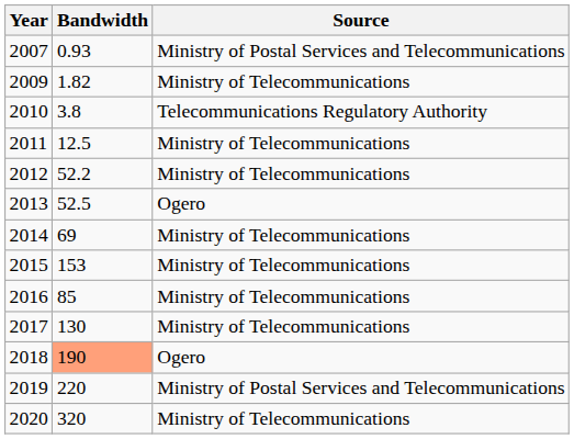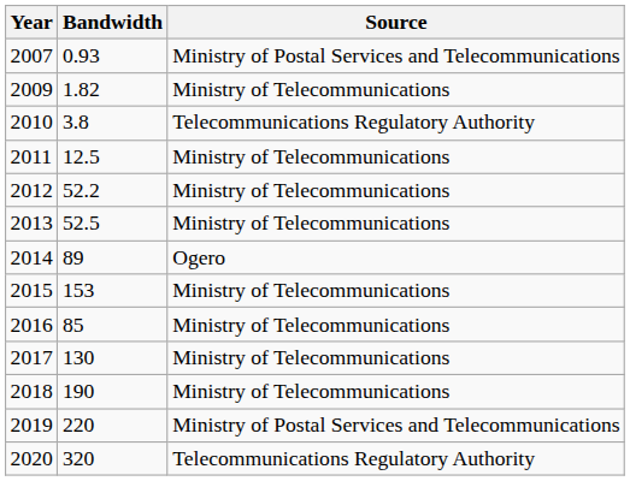2013 | Source: Ogero -> Ministry of Telecommunications
2014 | Bandwidth: 69 -> 89
2014 | Source: Ministry of Telecommunications -> Ogero
2018 | Bandwidth: lightsalmon background -> no background
2018 | Source: Ogero -> Ministry of Telecommunications
2020 | Source: Ministry of Telecommunications -> Telecommunications Regulatory Authority
